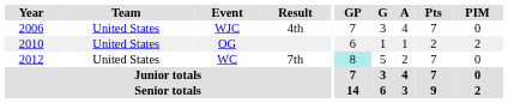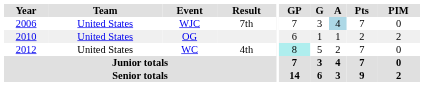WJC | Result: 4th -> 7th
WJC | A: no background -> lightblue background
WC | Result: 7th -> 4th
